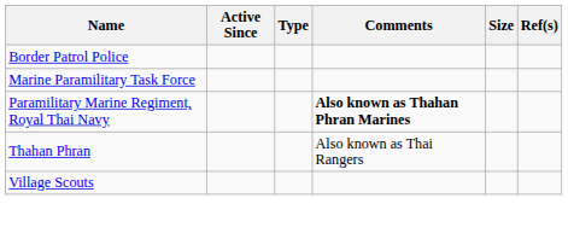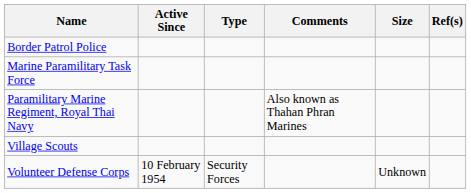Paramilitary Marine Regiment, Royal Thai Navy | Comments: bold -> normal
- row: Thahan Phran | Also known as Thai Rangers
+ row: Volunteer Defense Corps | 10 February 1954 | Security Forces | Unknown
